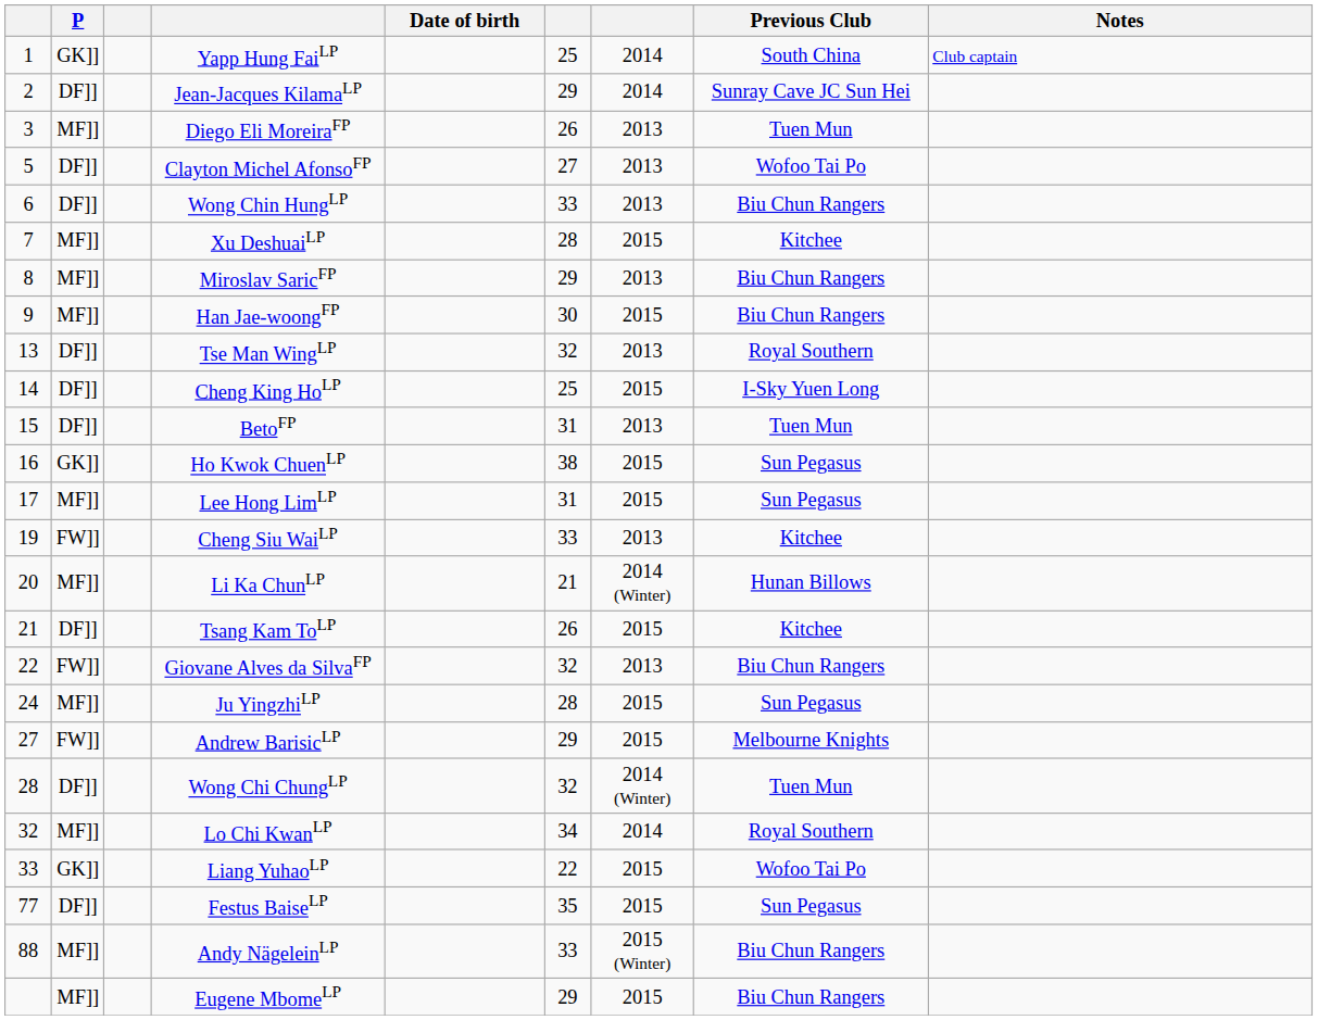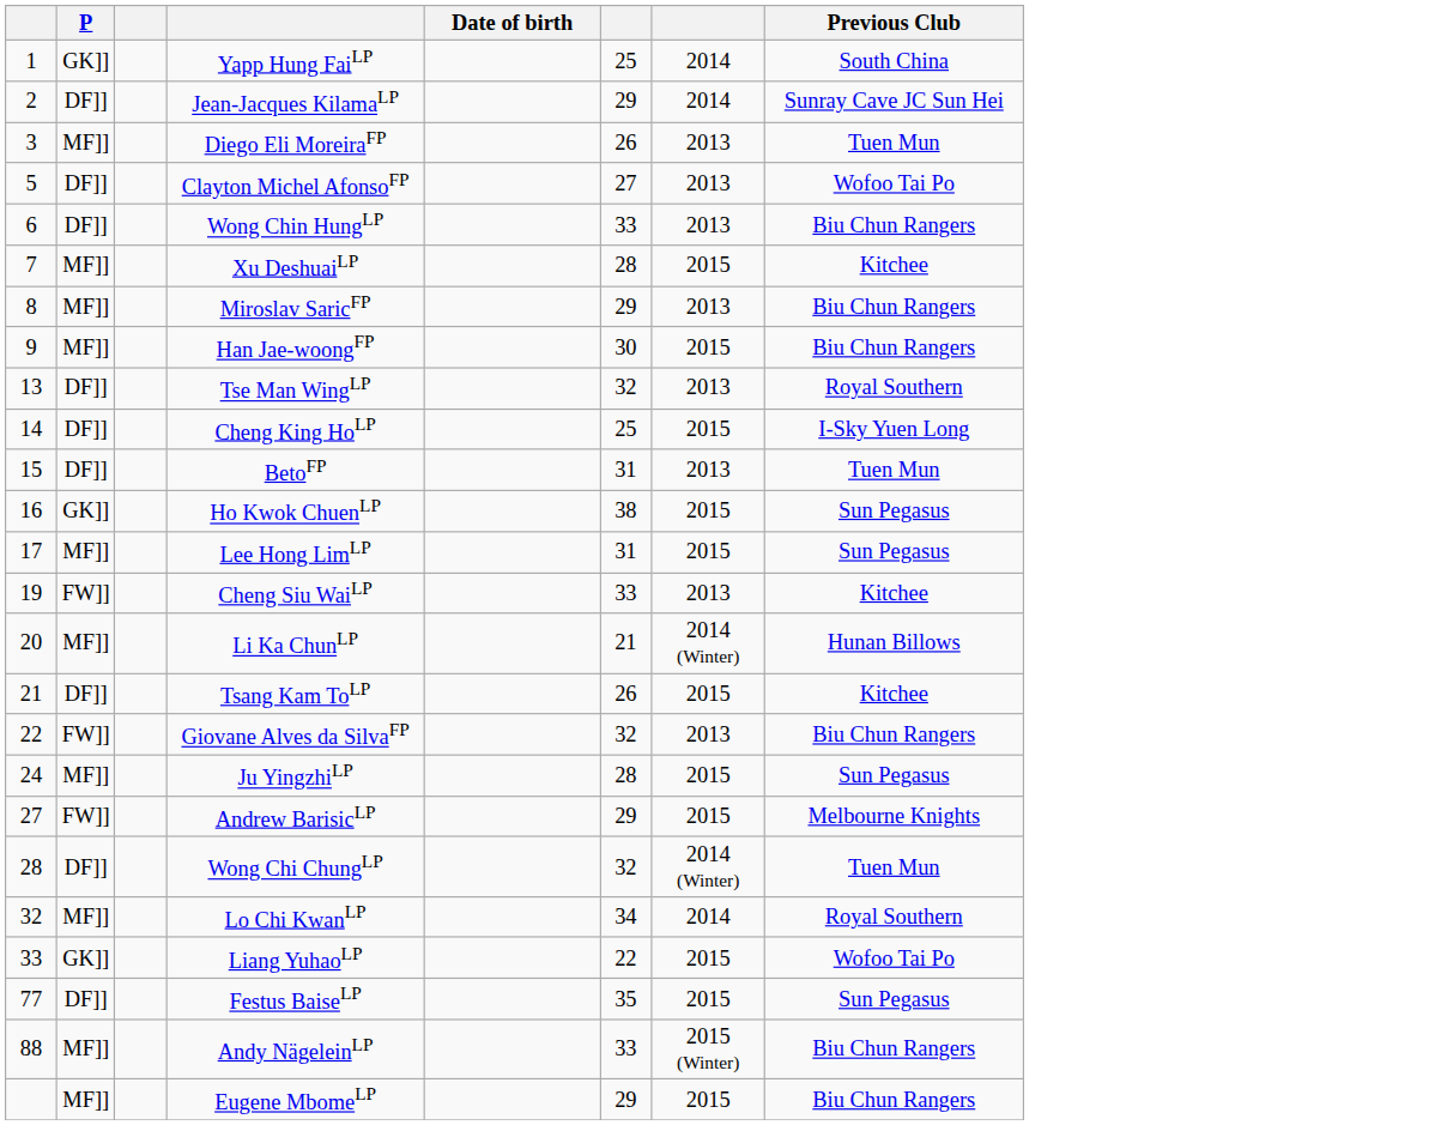- column: Notes | Club captain
